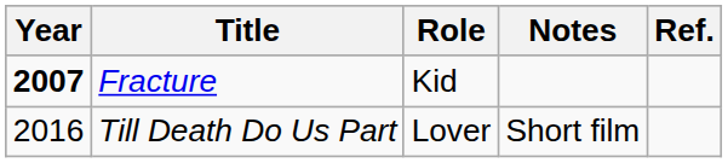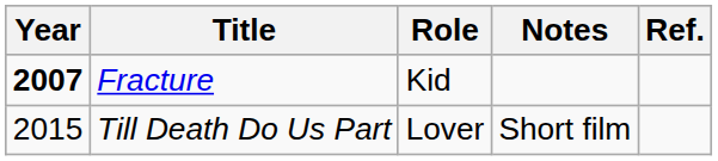Till Death Do Us Part | Year: 2016 -> 2015
